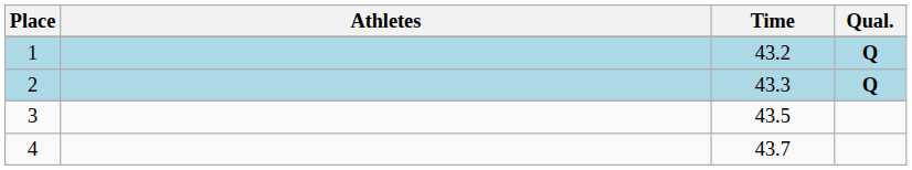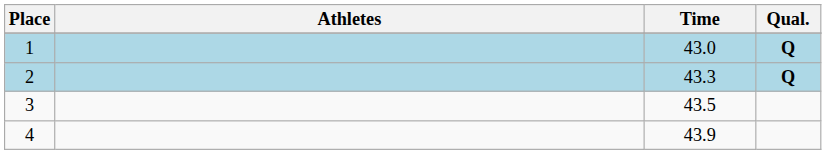1 | Time: 43.2 -> 43.0
4 | Time: 43.7 -> 43.9
